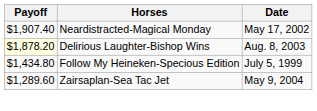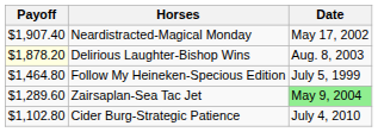Follow My Heineken-Specious Edition | Payoff: $1,434.80 -> $1,464.80
Zairsaplan-Sea Tac Jet | Date: no background -> lightgreen background
+ row: $1,102.80 | Cider Burg-Strategic Patience | July 4, 2010
